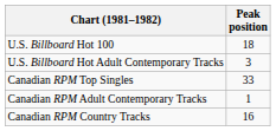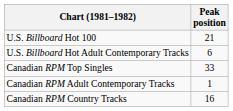U.S. Billboard Hot 100 | Peak position: 18 -> 21
U.S. Billboard Hot Adult Contemporary Tracks | Peak position: 3 -> 6
